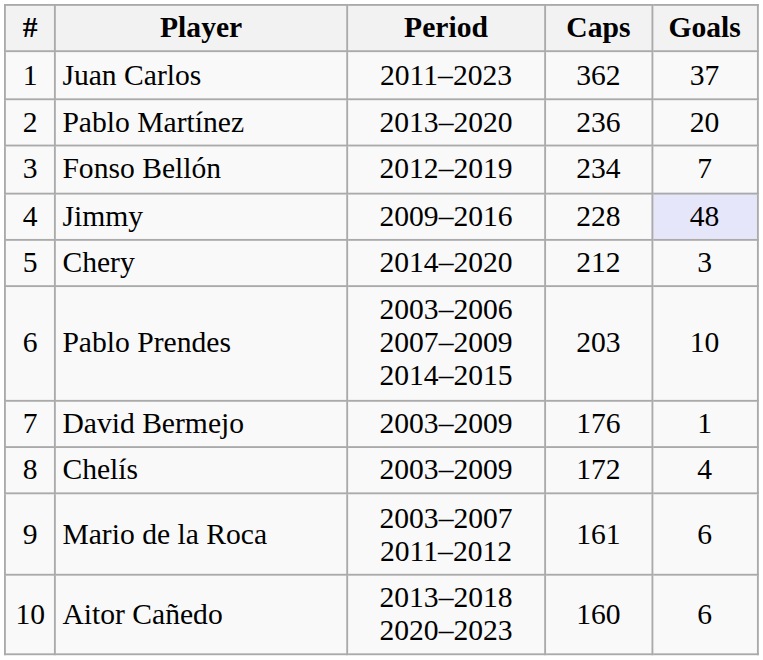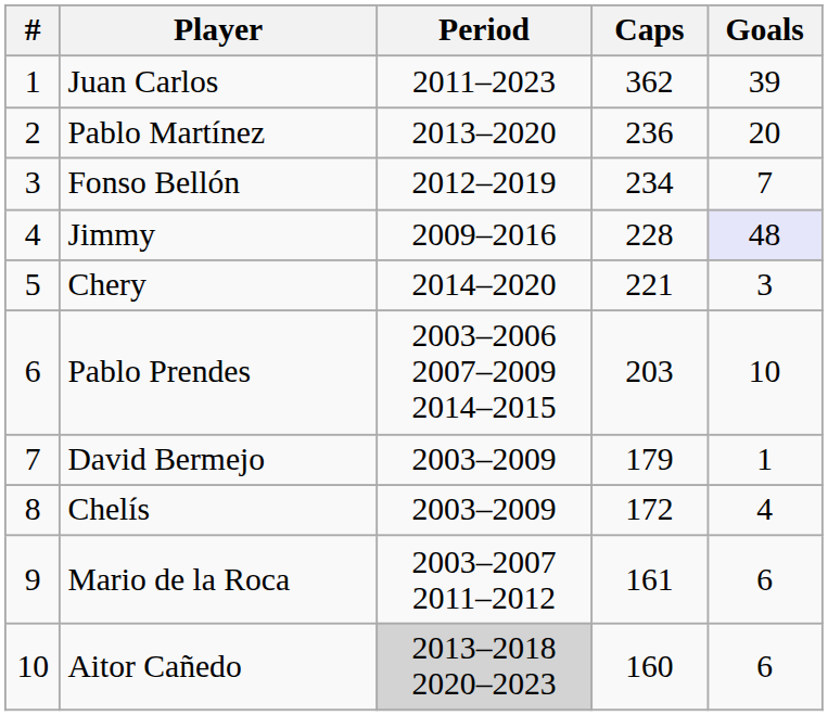Juan Carlos | Goals: 37 -> 39
Chery | Caps: 212 -> 221
David Bermejo | Caps: 176 -> 179
Aitor Cañedo | Period: no background -> lightgrey background
